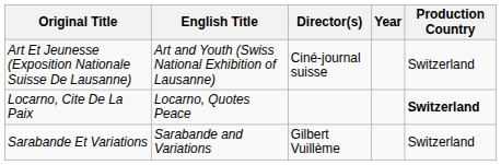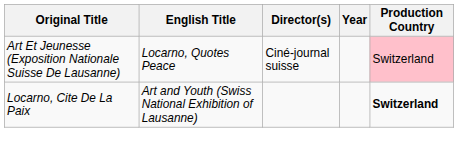Art Et Jeunesse (Exposition Nationale Suisse De Lausanne) | English Title: Art and Youth (Swiss National Exhibition of Lausanne) -> Locarno, Quotes Peace
Art Et Jeunesse (Exposition Nationale Suisse De Lausanne) | Production Country: no background -> pink background
Locarno, Cite De La Paix | English Title: Locarno, Quotes Peace -> Art and Youth (Swiss National Exhibition of Lausanne)
- row: Sarabande Et Variations | Sarabande and Variations | Gilbert Vuillème | Switzerland
